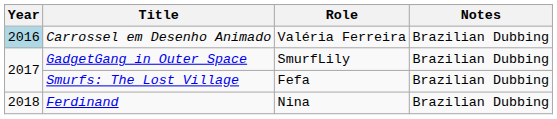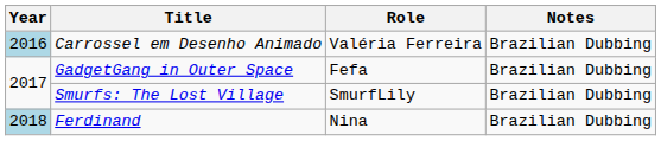GadgetGang in Outer Space | Role: SmurfLily -> Fefa
Smurfs: The Lost Village | Role: Fefa -> SmurfLily
Ferdinand | Year: no background -> lightblue background
